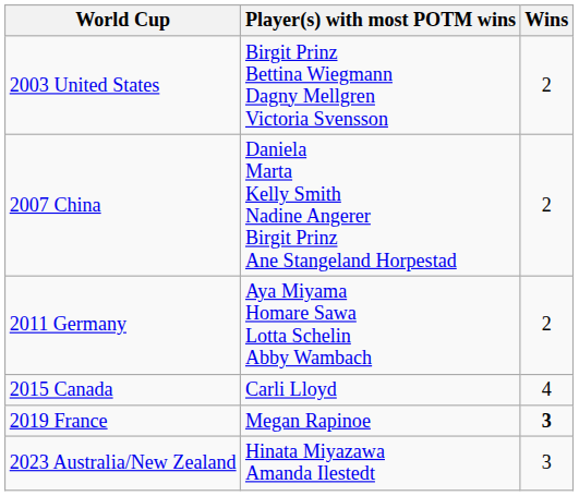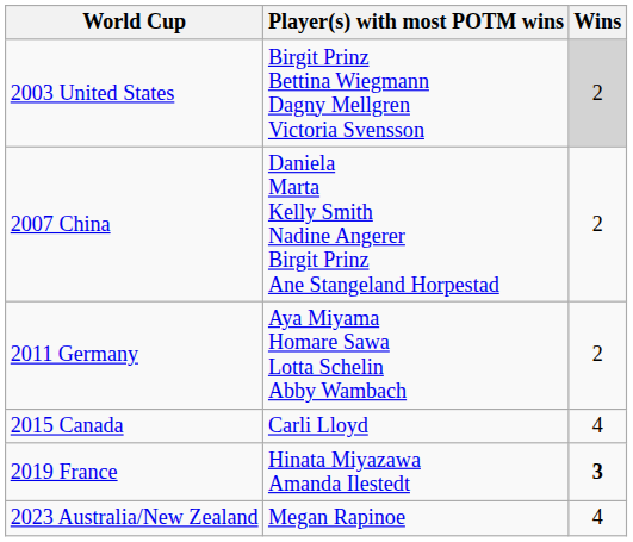2003 United States | Wins: no background -> lightgrey background
2019 France | Player(s) with most POTM wins: Megan Rapinoe -> Hinata Miyazawa Amanda Ilestedt
2023 Australia/New Zealand | Player(s) with most POTM wins: Hinata Miyazawa Amanda Ilestedt -> Megan Rapinoe
2023 Australia/New Zealand | Wins: 3 -> 4
